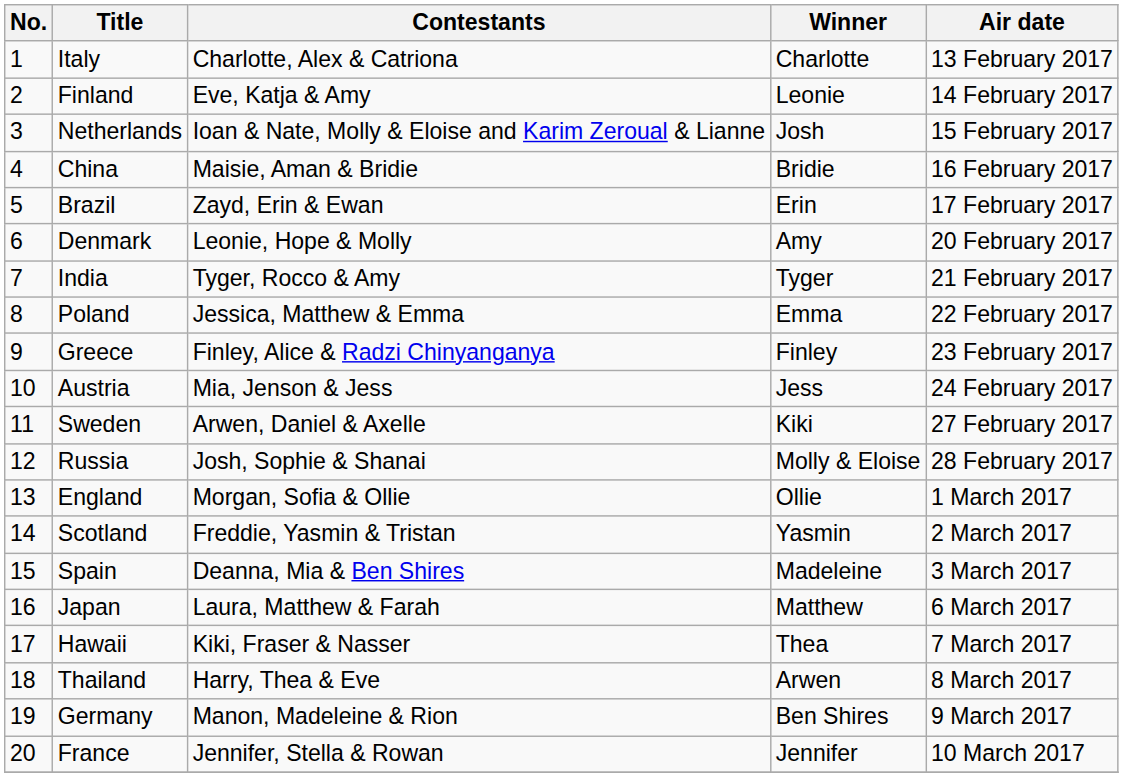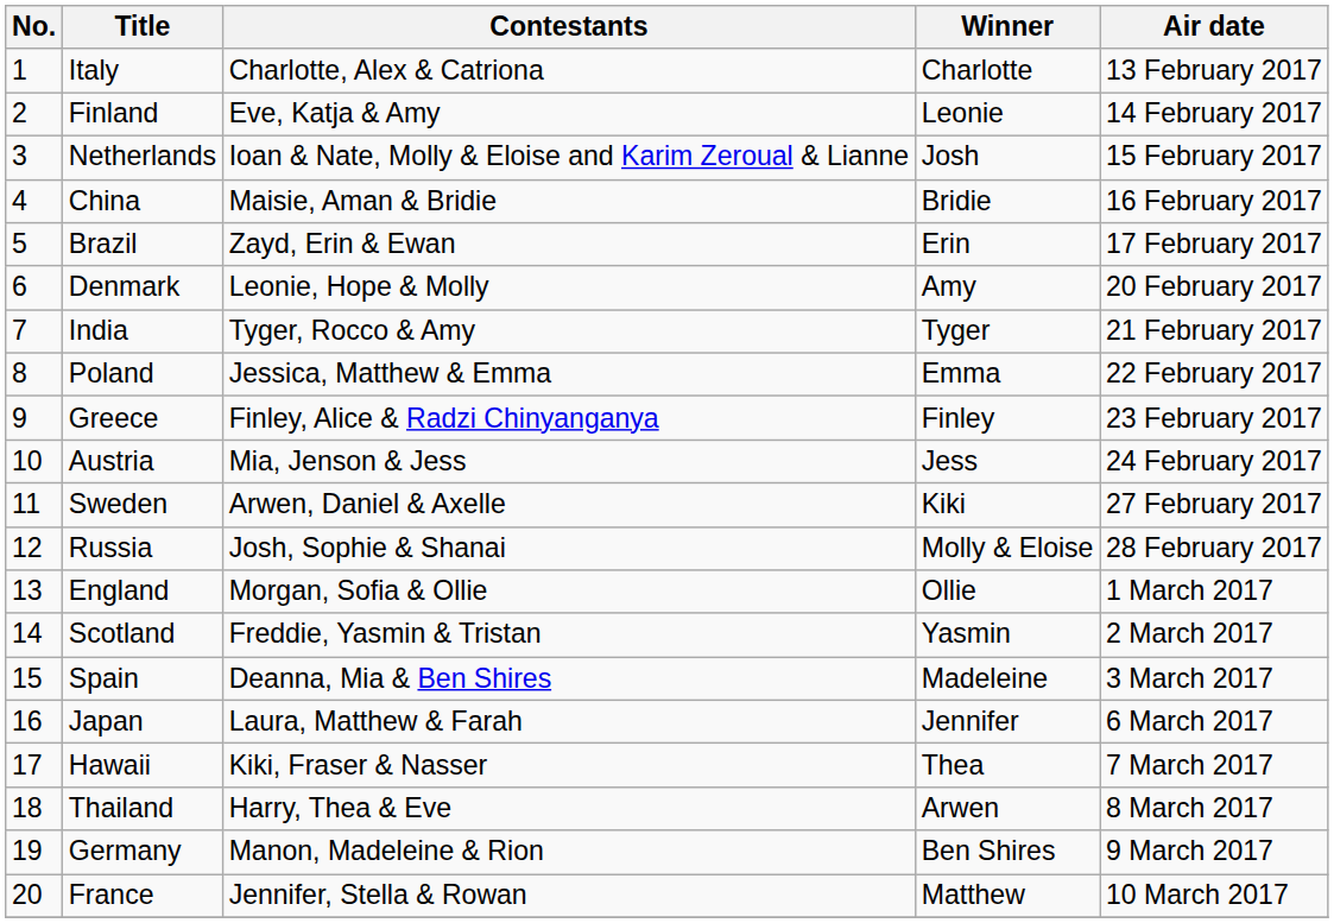Japan | Winner: Matthew -> Jennifer
France | Winner: Jennifer -> Matthew
